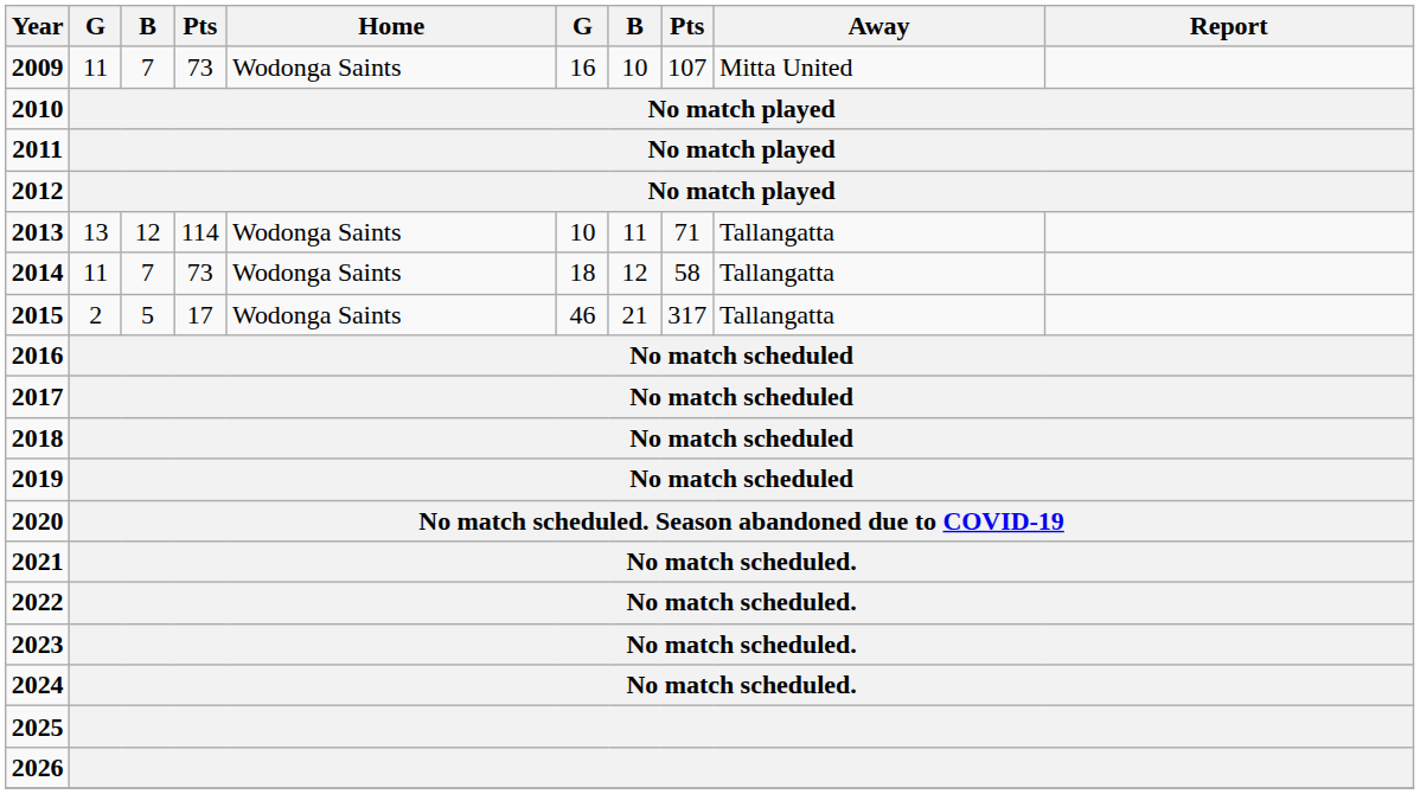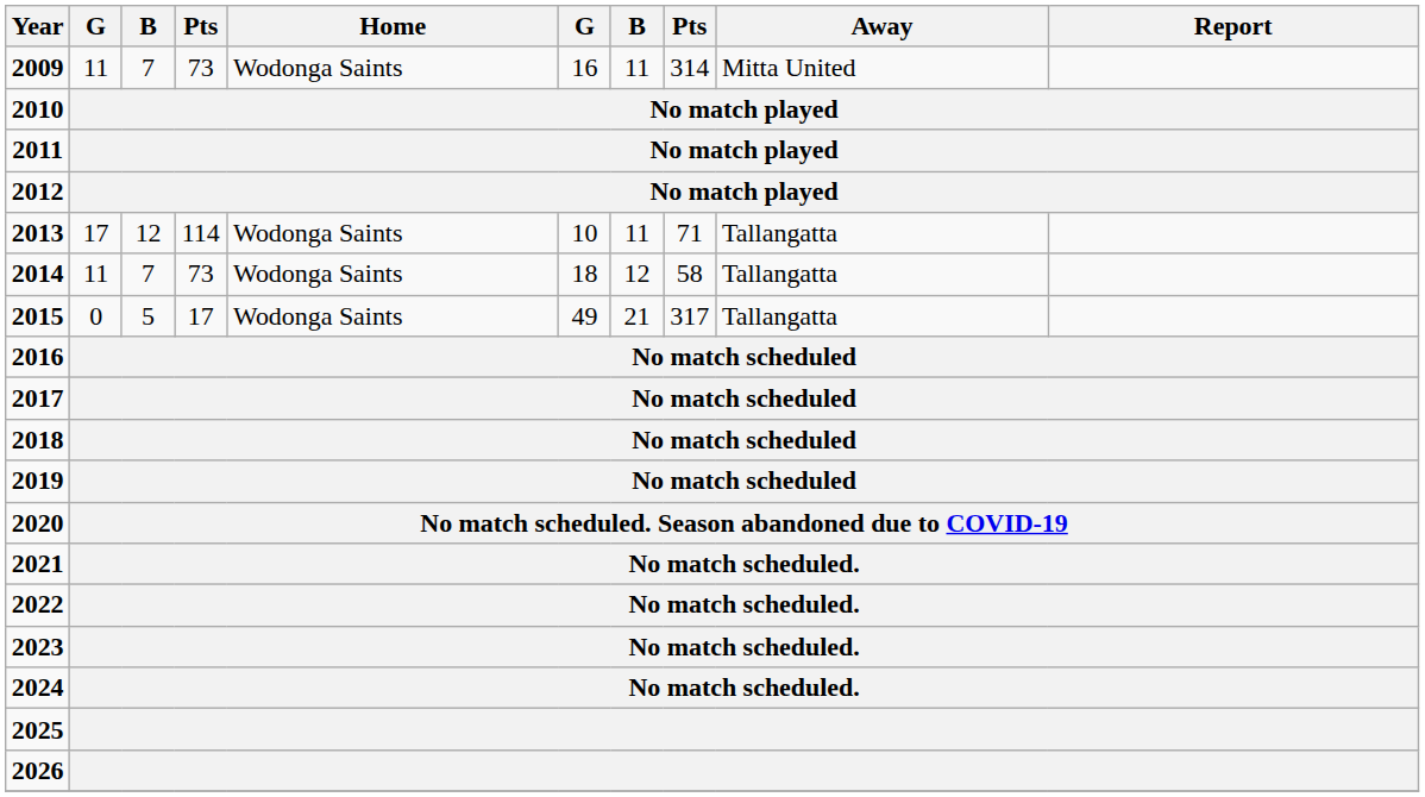2009 | column 7: 10 -> 11
2009 | column 8: 107 -> 314
2013 | column 2: 13 -> 17
2015 | column 2: 2 -> 0
2015 | column 6: 46 -> 49
